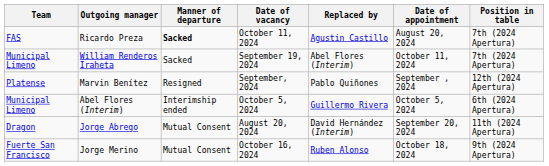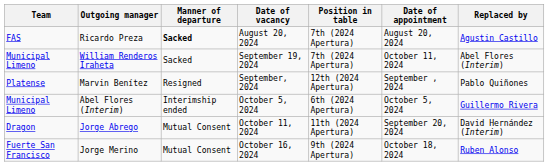columns swapped: Replaced by <-> Position in table
Ricardo Preza | Date of vacancy: October 11, 2024 -> August 20, 2024
Jorge Abrego | Date of vacancy: August 20, 2024 -> October 11, 2024
